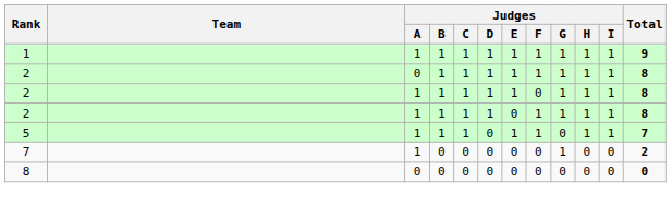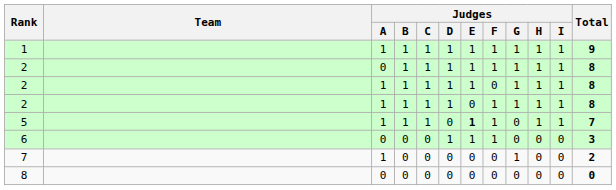5 | Judges / E: normal -> bold
+ row: 6 | 0 | 0 | 0 | 1 | 1 | 1 | 0 | 0 | 0 | 3
